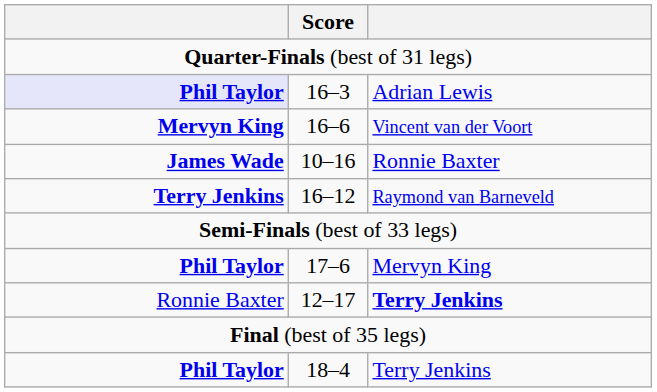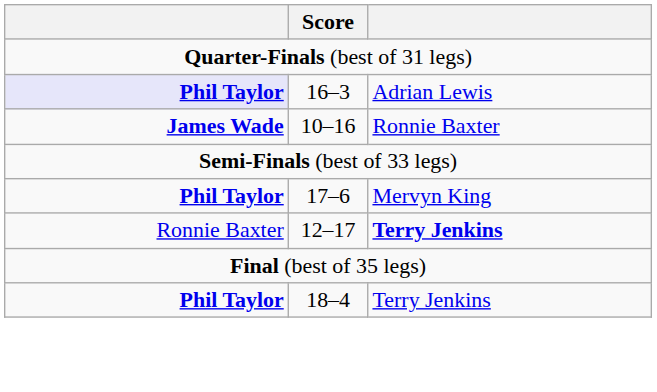- row: Mervyn King | 16–6 | Vincent van der Voort
- row: Terry Jenkins | 16–12 | Raymond van Barneveld
